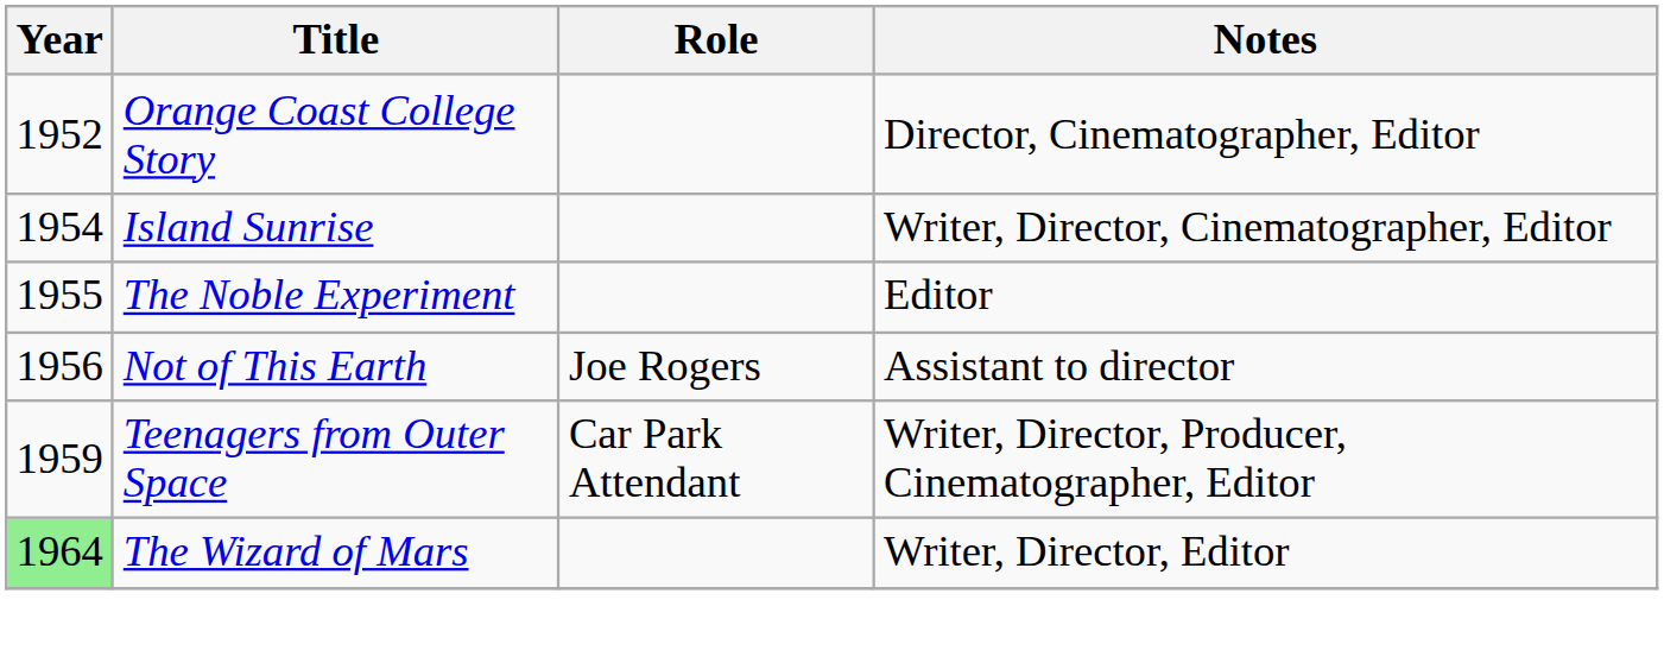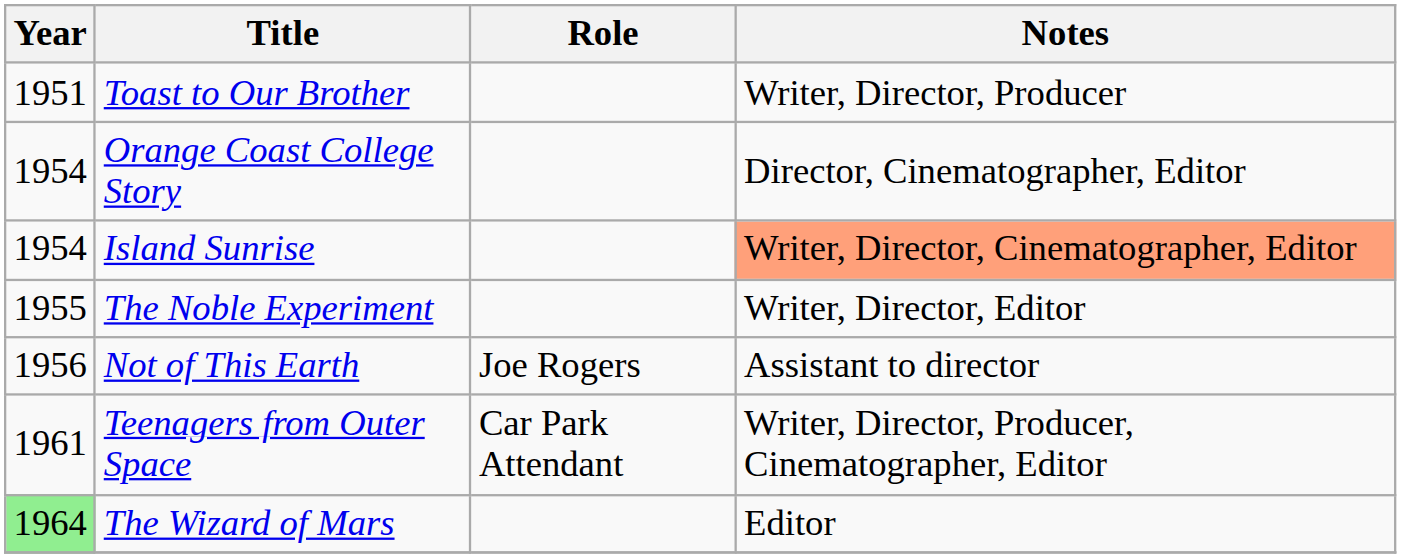+ row: 1951 | Toast to Our Brother | Writer, Director, Producer
Orange Coast College Story | Year: 1952 -> 1954
Island Sunrise | Notes: no background -> lightsalmon background
The Noble Experiment | Notes: Editor -> Writer, Director, Editor
Teenagers from Outer Space | Year: 1959 -> 1961
The Wizard of Mars | Notes: Writer, Director, Editor -> Editor
